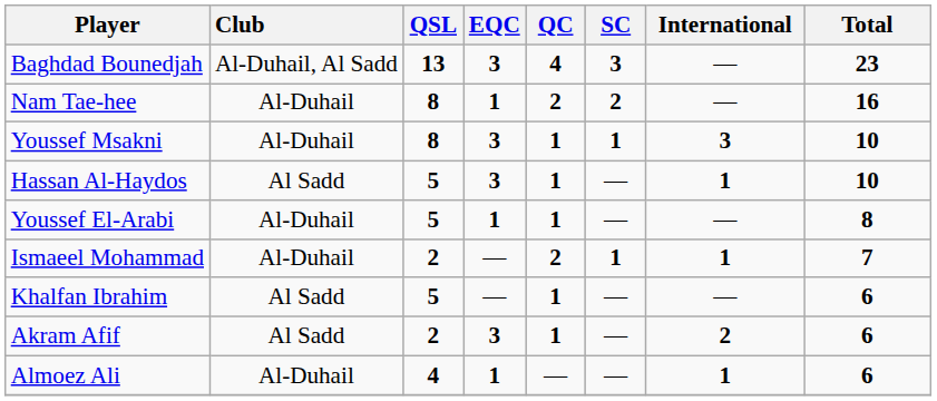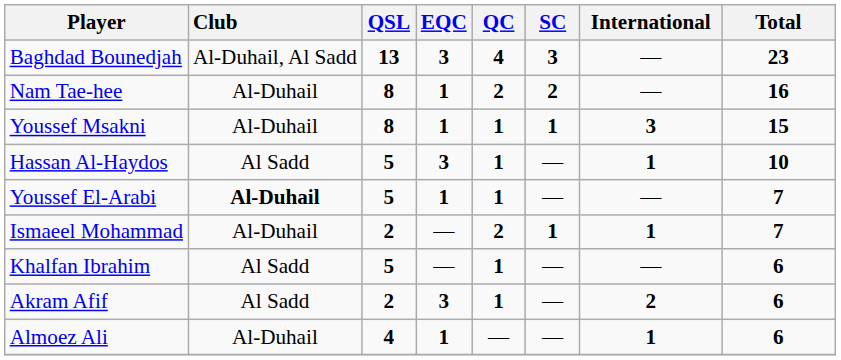Youssef Msakni | EQC: 3 -> 1
Youssef Msakni | Total: 10 -> 15
Youssef El-Arabi | Club: normal -> bold
Youssef El-Arabi | Total: 8 -> 7
